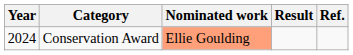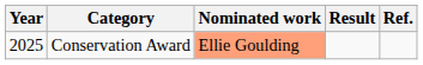Conservation Award | Year: 2024 -> 2025
